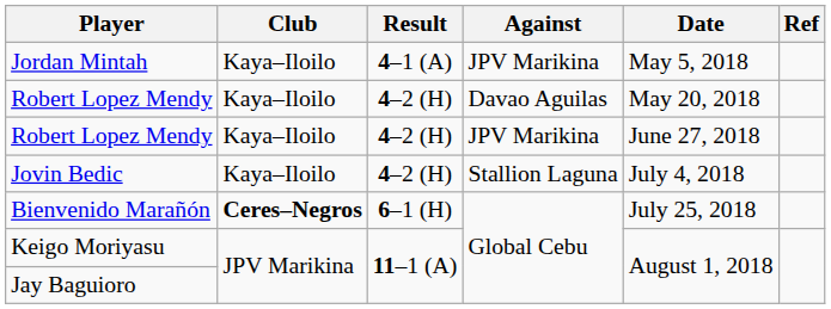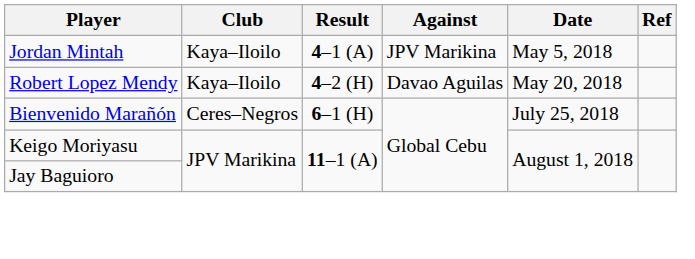- row: Robert Lopez Mendy | Kaya–Iloilo | 4–2 (H) | JPV Marikina | June 27, 2018
- row: Jovin Bedic | Kaya–Iloilo | 4–2 (H) | Stallion Laguna | July 4, 2018
Bienvenido Marañón | Club: bold -> normal
